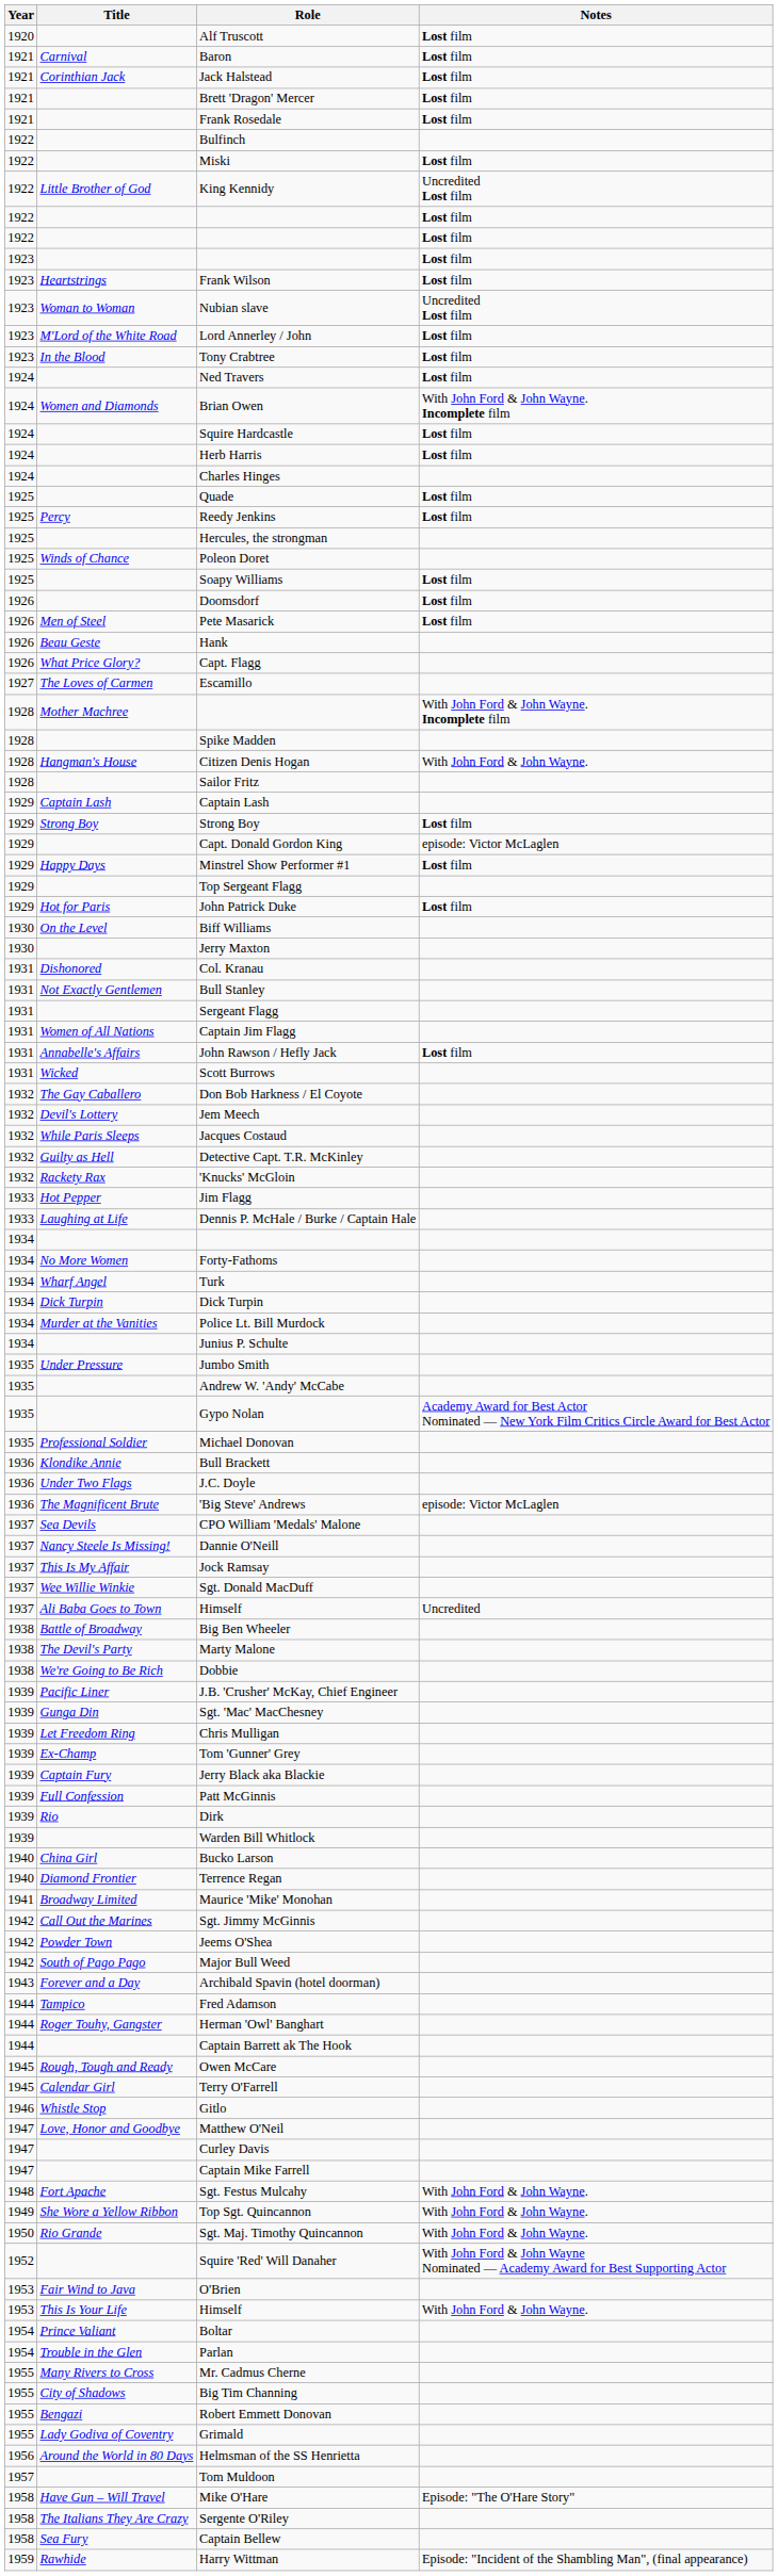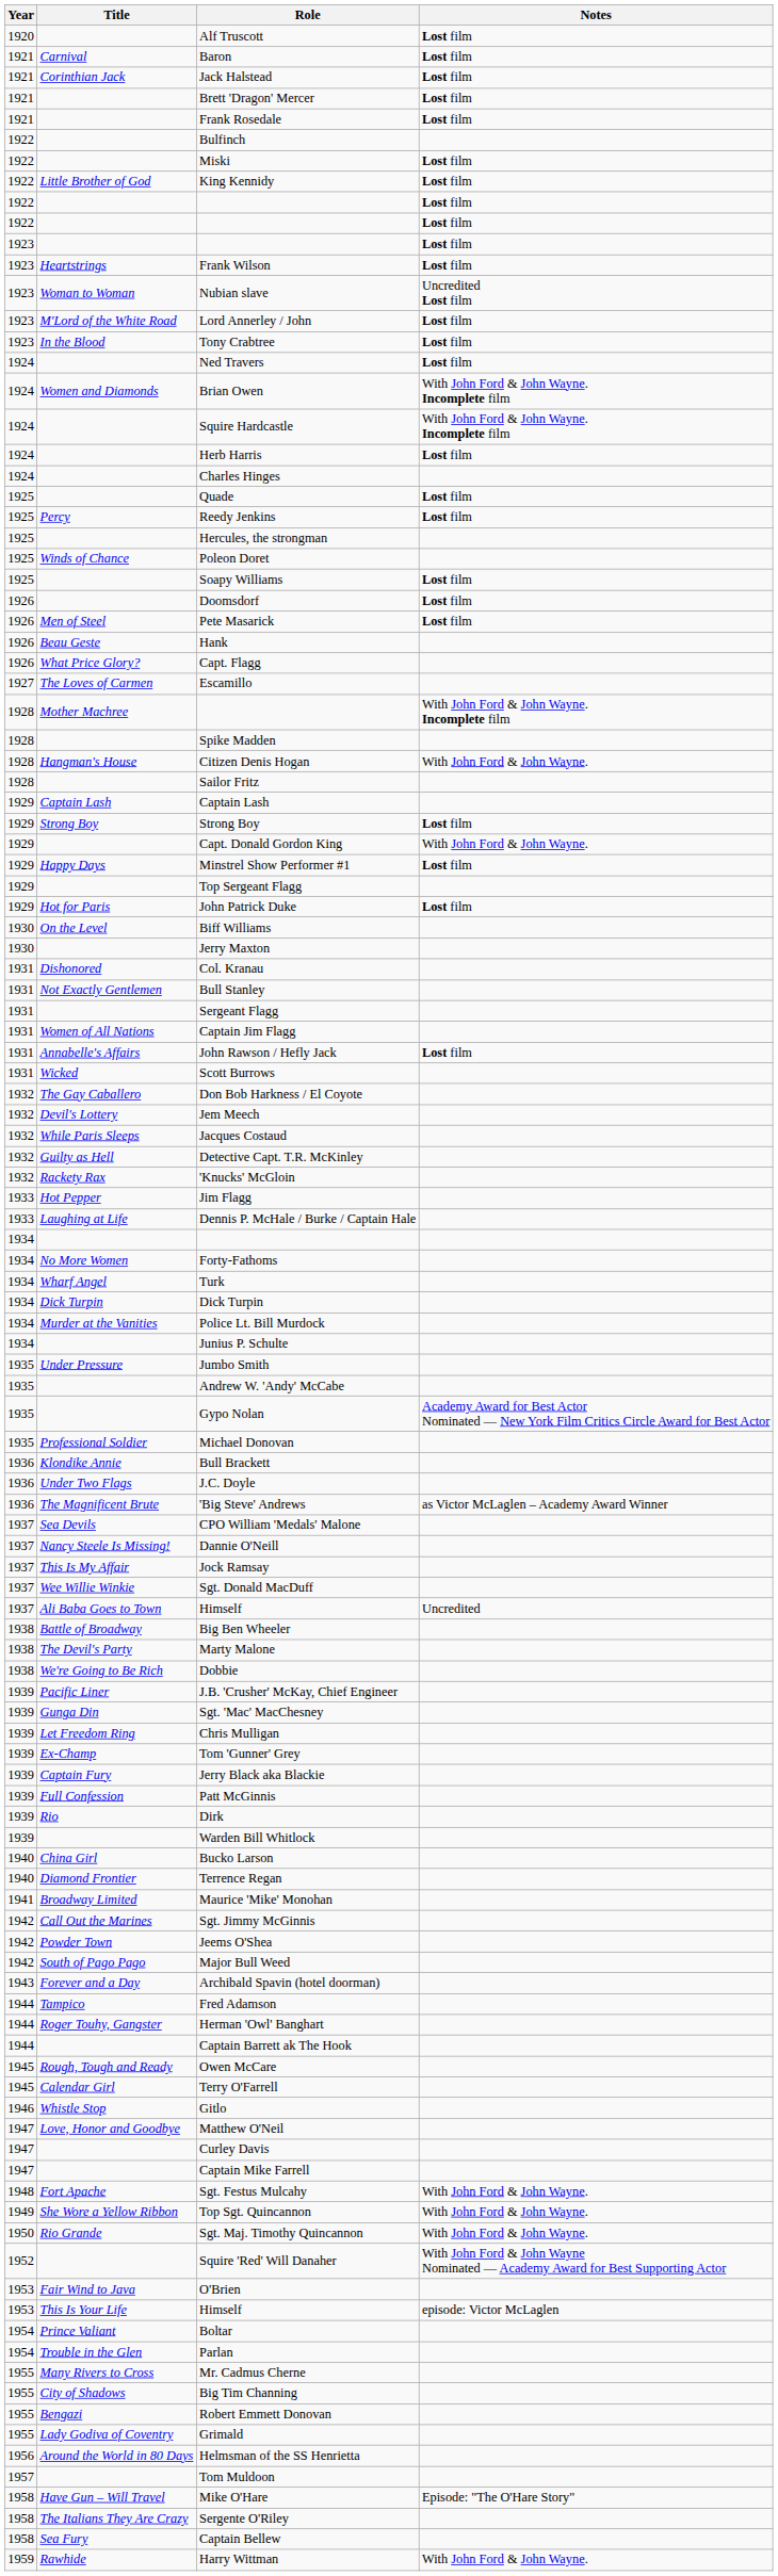King Kennidy | Notes: Uncredited Lost film -> Lost film
Squire Hardcastle | Notes: Lost film -> With John Ford & John Wayne. Incomplete film
Capt. Donald Gordon King | Notes: episode: Victor McLaglen -> With John Ford & John Wayne.
'Big Steve' Andrews | Notes: episode: Victor McLaglen -> as Victor McLaglen – Academy Award Winner
1953 / Himself | Notes: With John Ford & John Wayne. -> episode: Victor McLaglen
Harry Wittman | Notes: Episode: "Incident of the Shambling Man", (final appearance) -> With John Ford & John Wayne.
